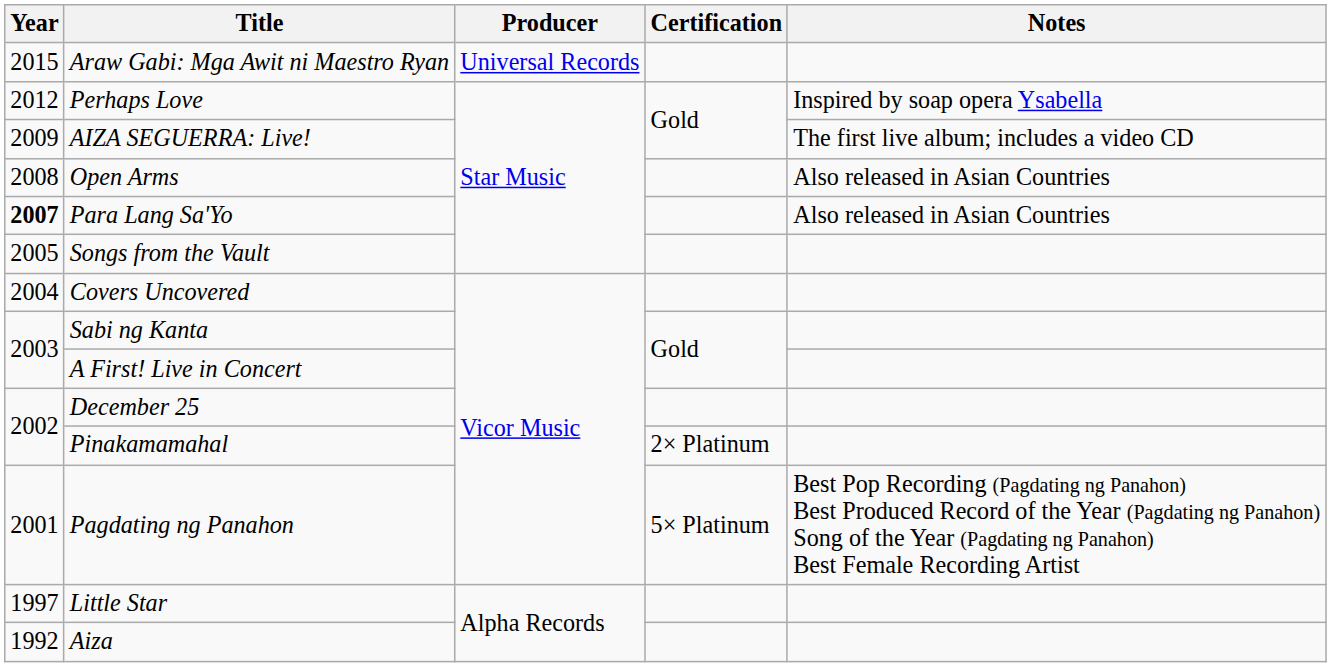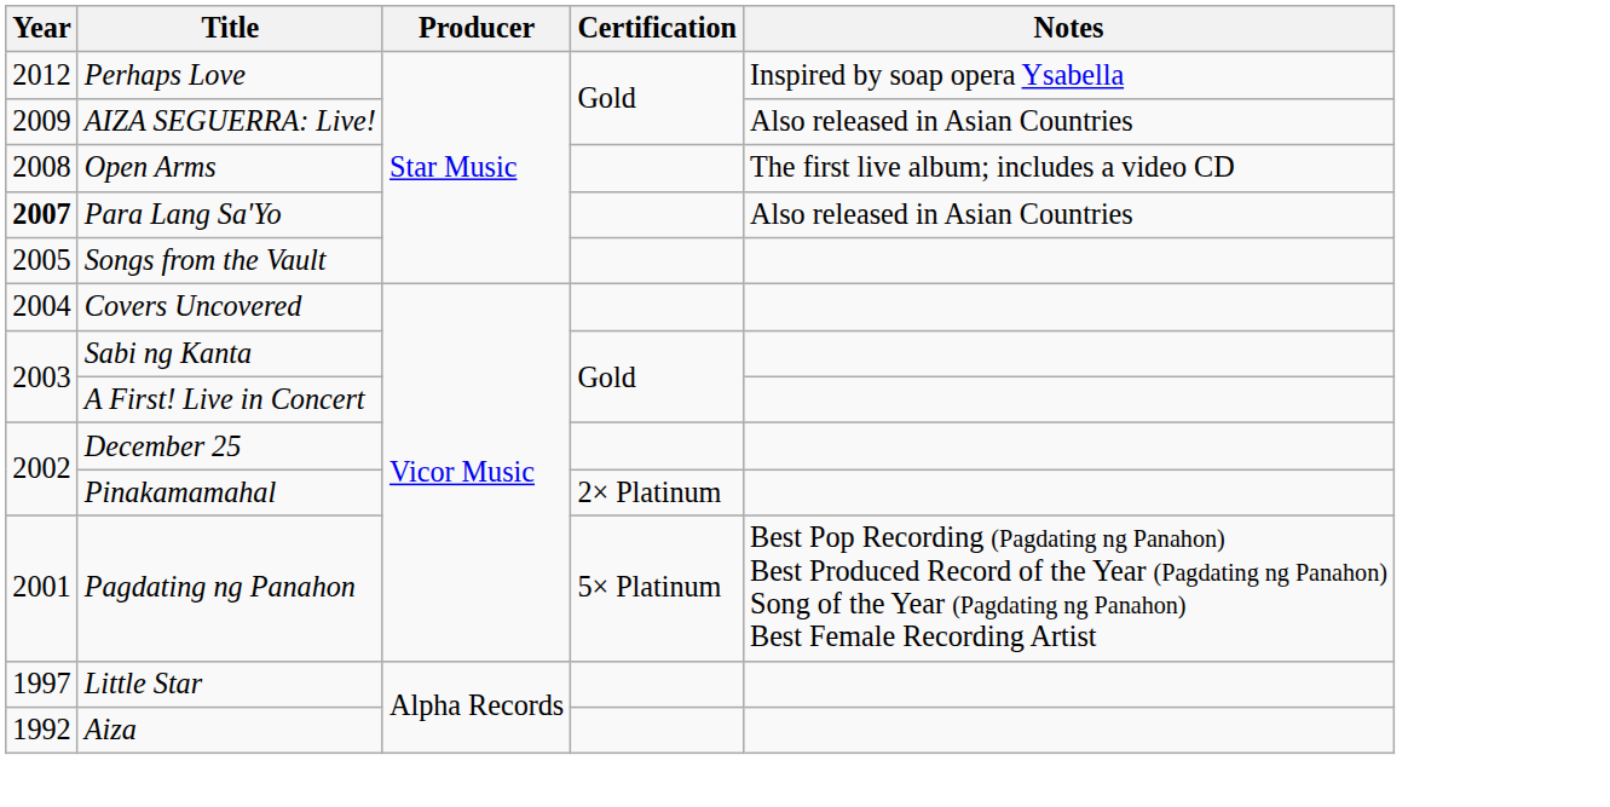- row: 2015 | Araw Gabi: Mga Awit ni Maestro Ryan | Universal Records
AIZA SEGUERRA: Live! | Notes: The first live album; includes a video CD -> Also released in Asian Countries
Open Arms | Notes: Also released in Asian Countries -> The first live album; includes a video CD
